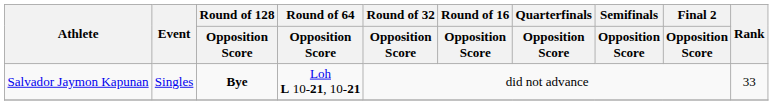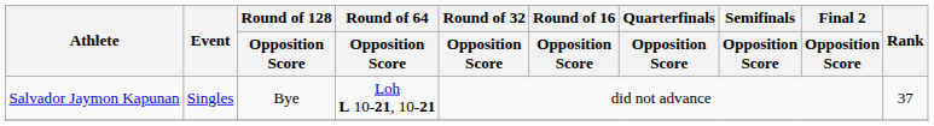Salvador Jaymon Kapunan | Round of 128 / Opposition Score: bold -> normal
Salvador Jaymon Kapunan | Rank: 33 -> 37
